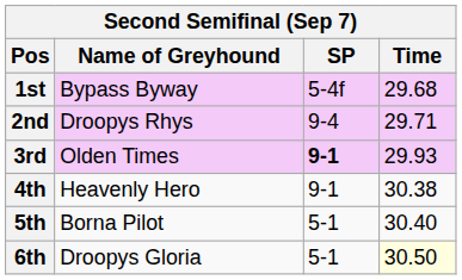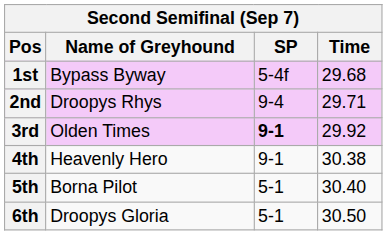3rd | Time: 29.93 -> 29.92
6th | Time: lightyellow background -> no background
